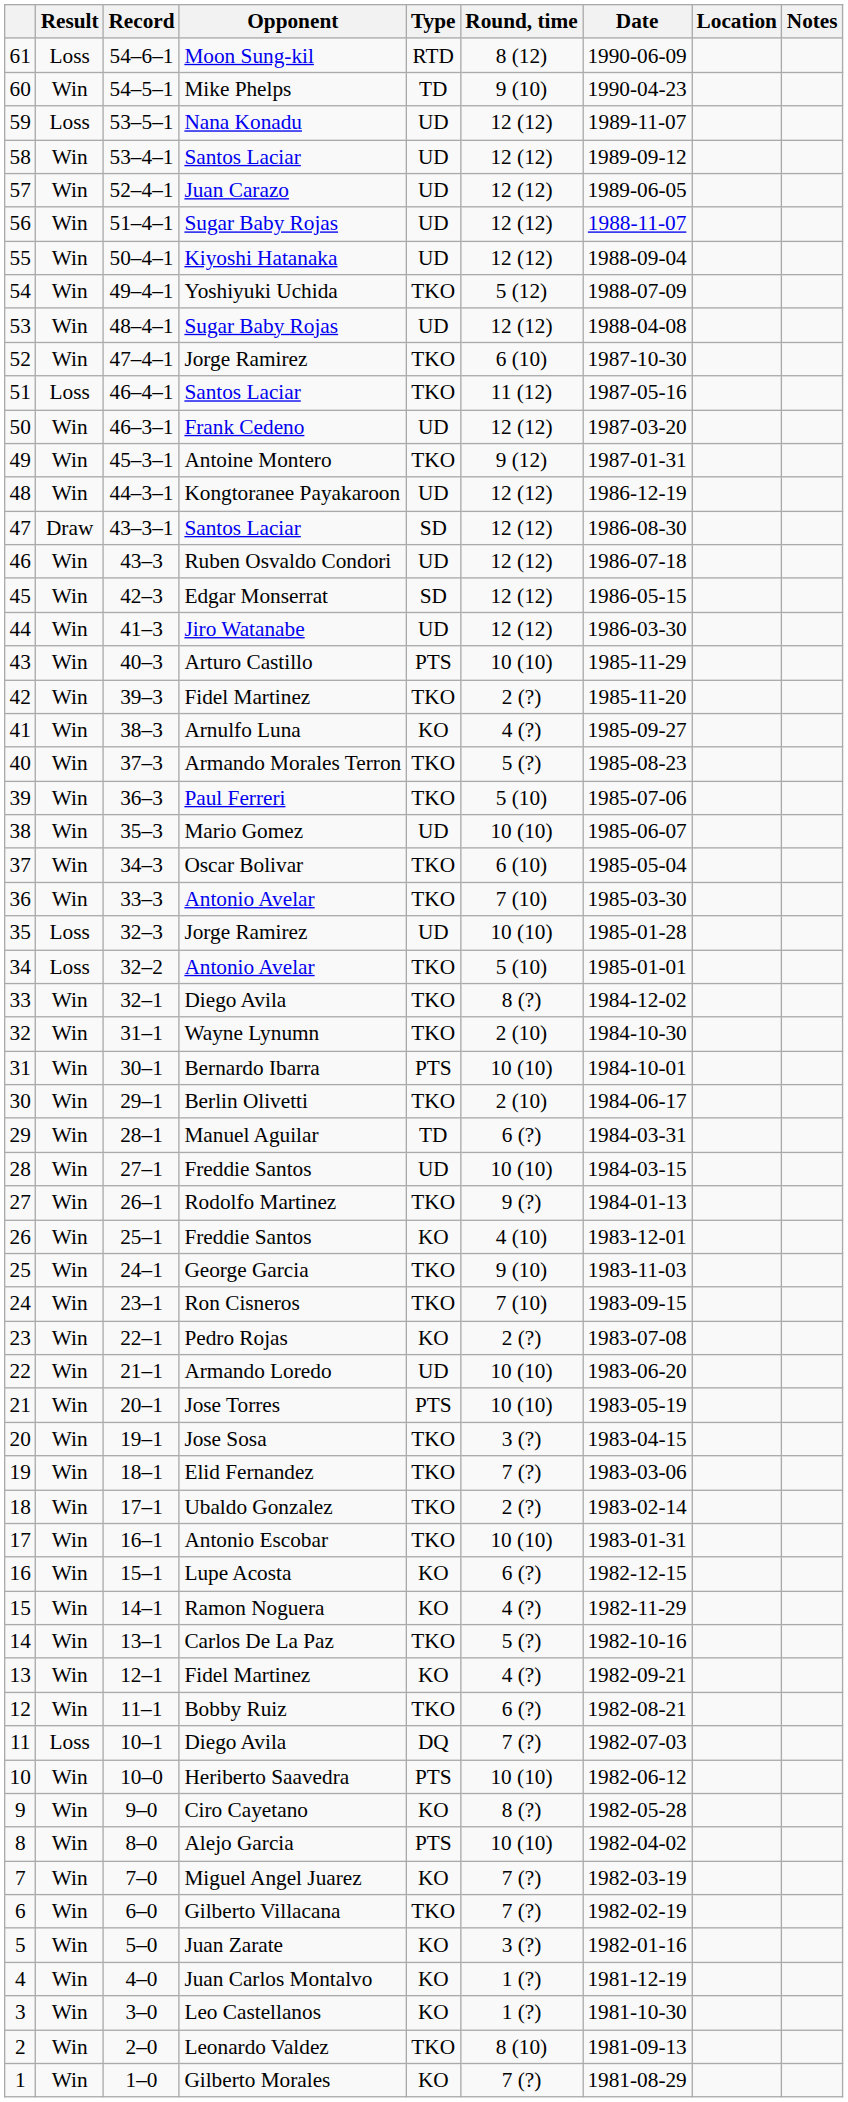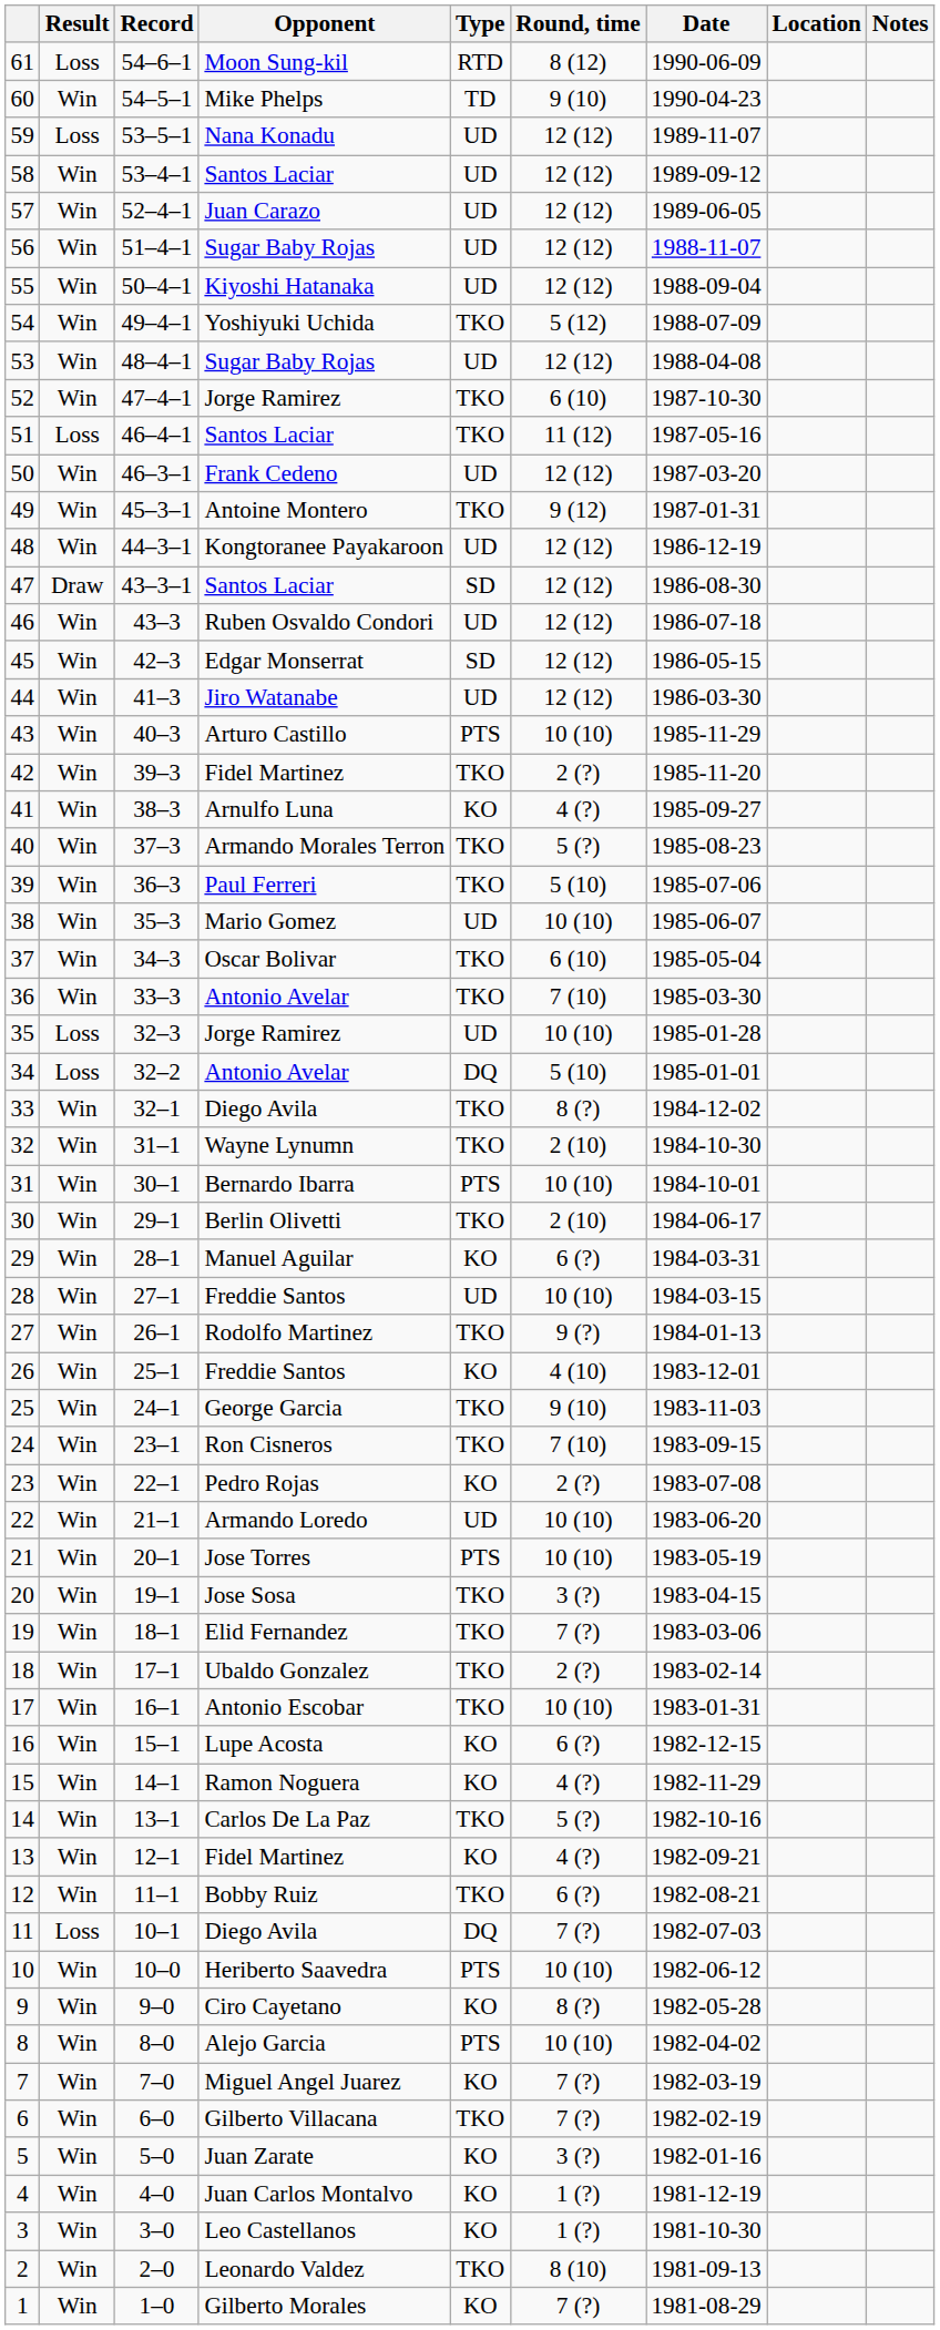34 | Type: TKO -> DQ
29 | Type: TD -> KO
